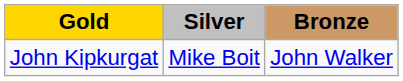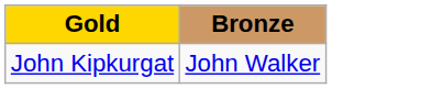- column: Silver | Mike Boit
